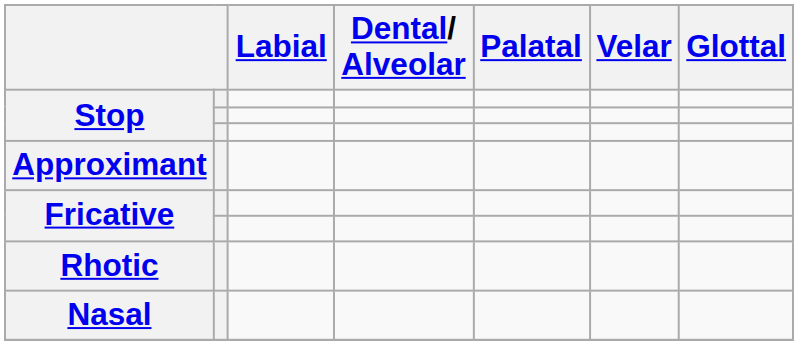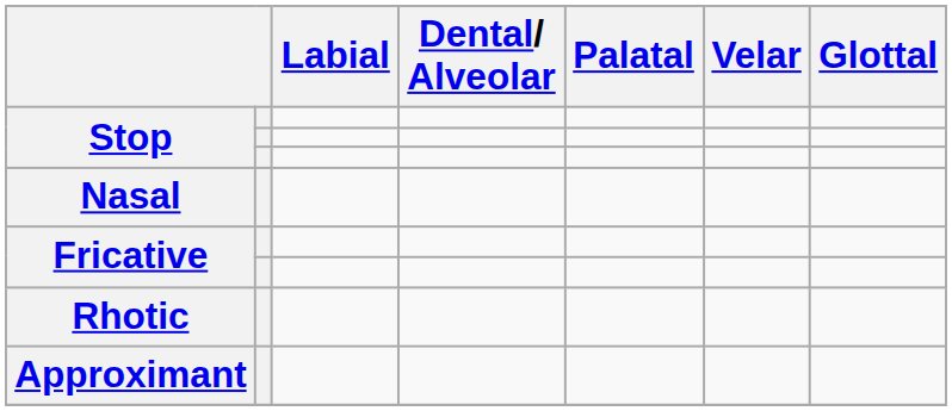rows swapped: Nasal <-> Approximant
